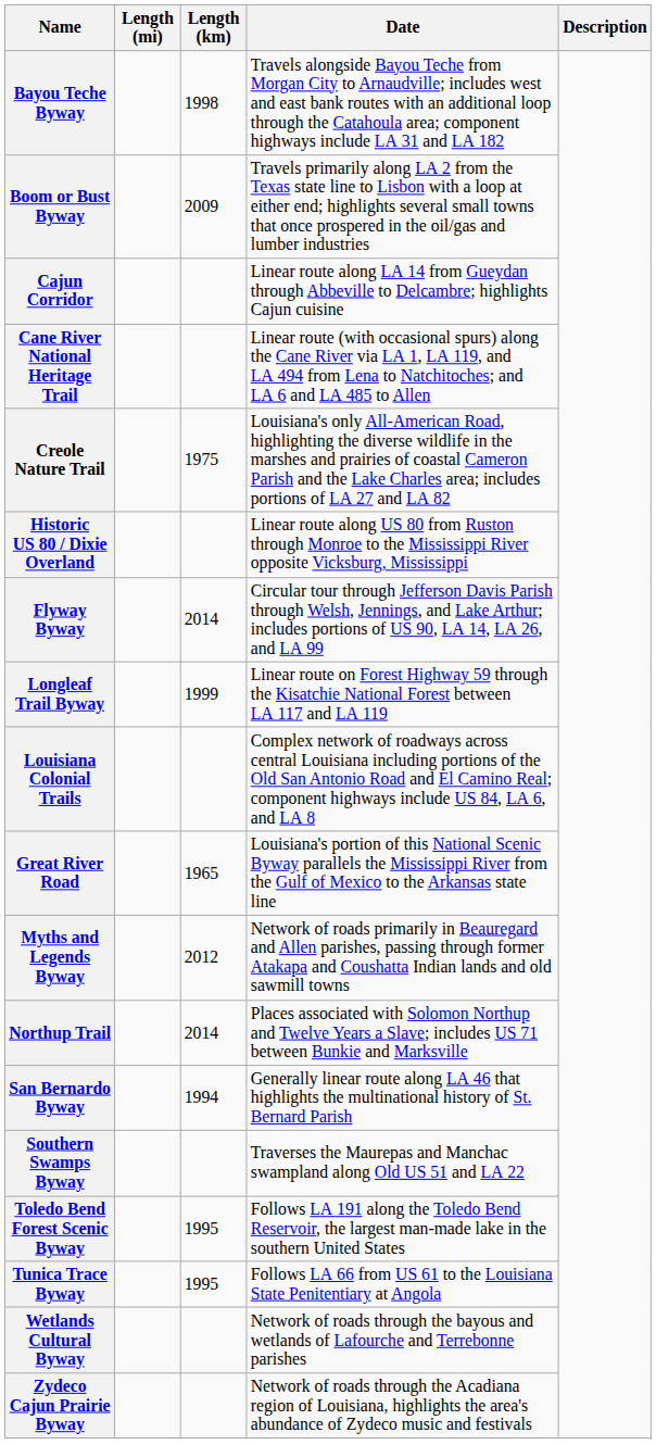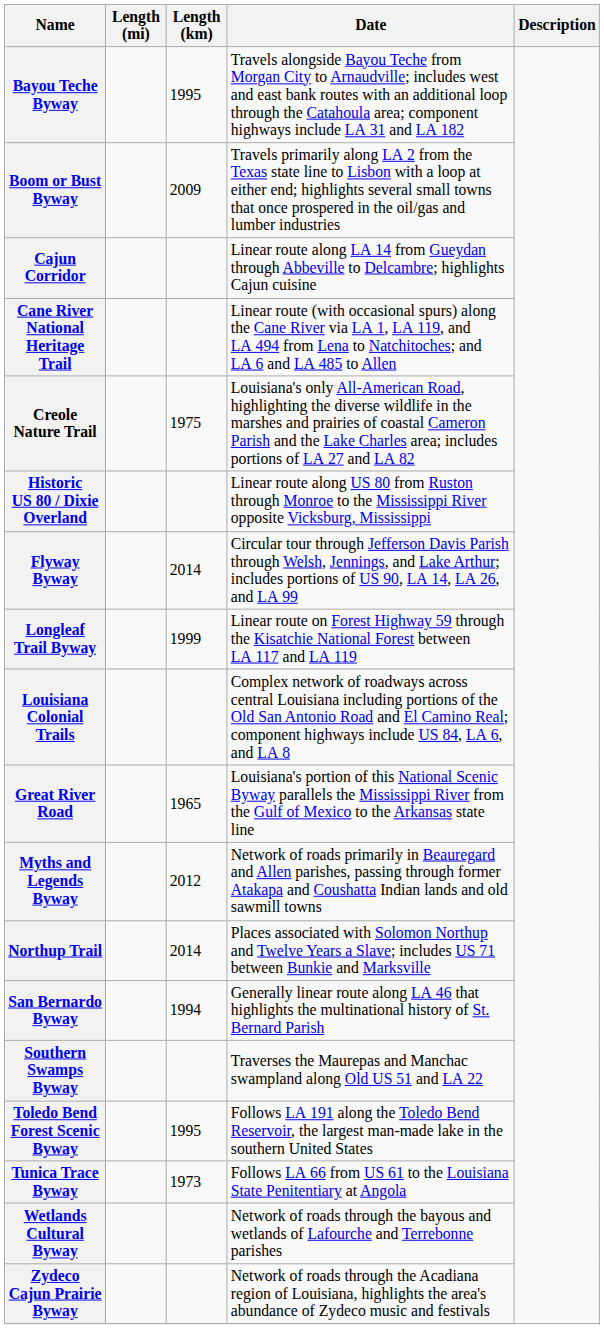Bayou Teche Byway | Length (km): 1998 -> 1995
Tunica Trace Byway | Length (km): 1995 -> 1973
